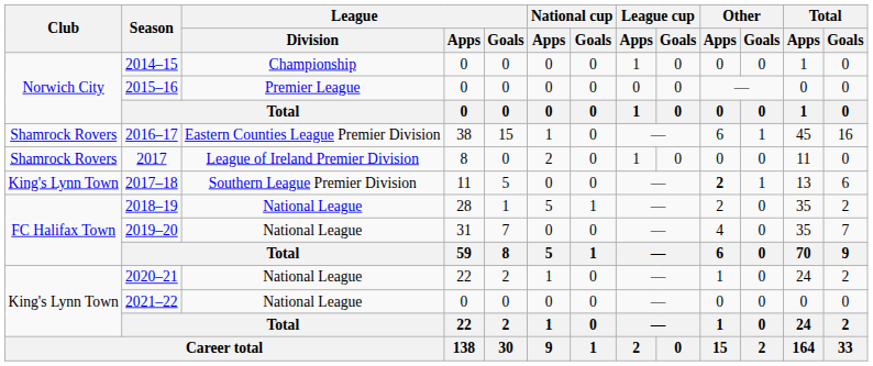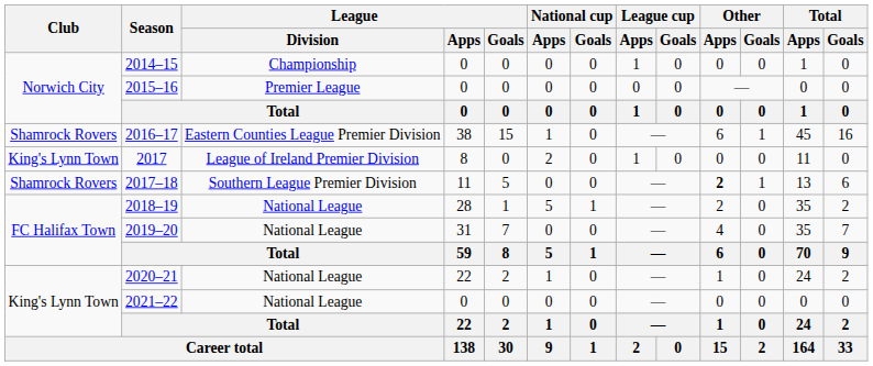2017 | Club: Shamrock Rovers -> King's Lynn Town
2017–18 | Club: King's Lynn Town -> Shamrock Rovers
